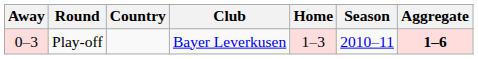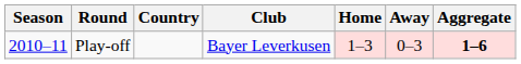columns swapped: Season <-> Away
